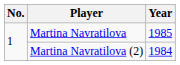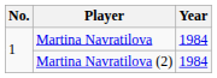Martina Navratilova | Year: 1985 -> 1984
